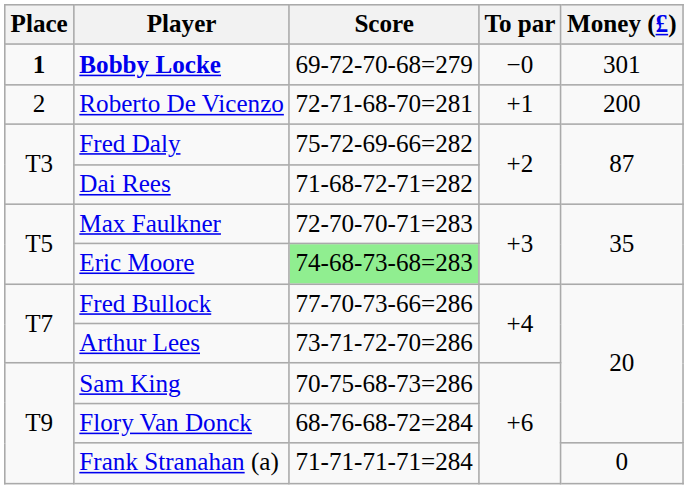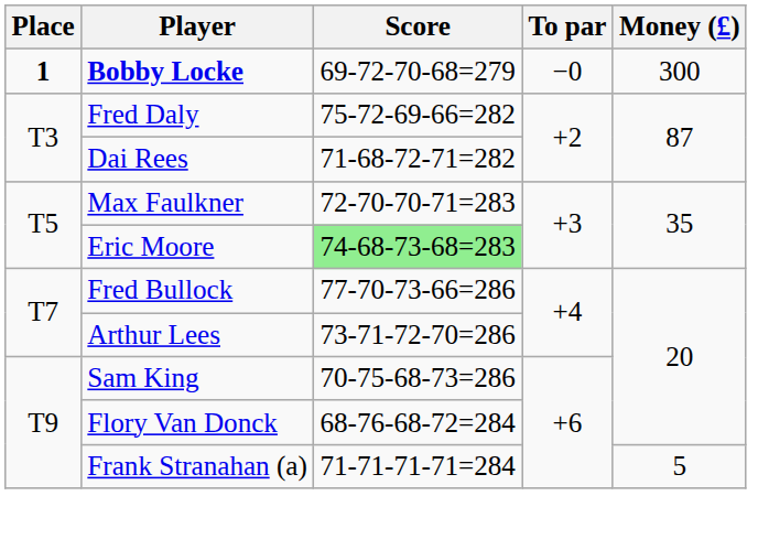Bobby Locke | Money (£): 301 -> 300
- row: 2 | Roberto De Vicenzo | 72-71-68-70=281 | +1 | 200
Frank Stranahan (a) | Money (£): 0 -> 5
